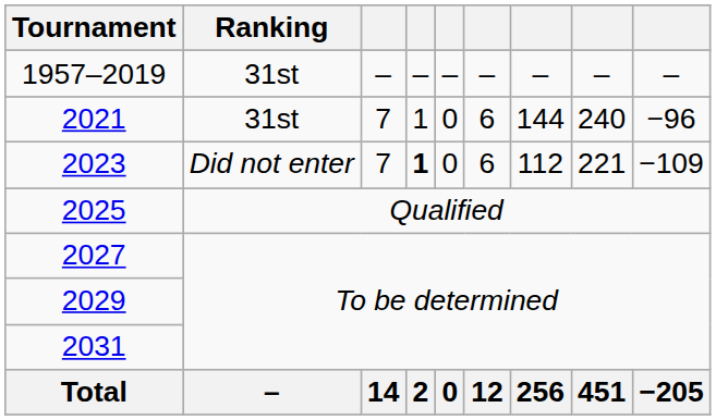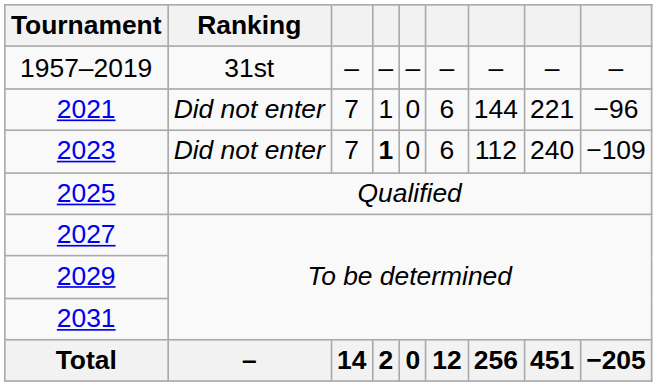2021 | Ranking: 31st -> Did not enter
2021 | column 8: 240 -> 221
2023 | column 8: 221 -> 240
